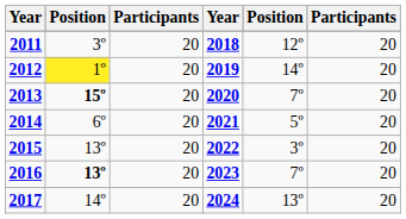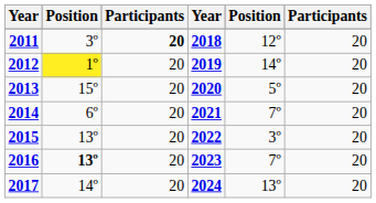2011 | column 3: normal -> bold
2013 | column 2: bold -> normal
2013 | column 5: 7º -> 5º
2014 | column 5: 5º -> 7º
